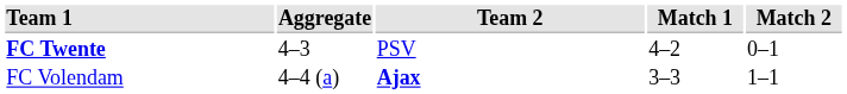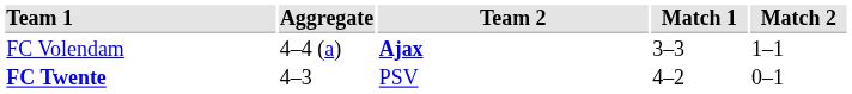rows swapped: FC Twente <-> FC Volendam
